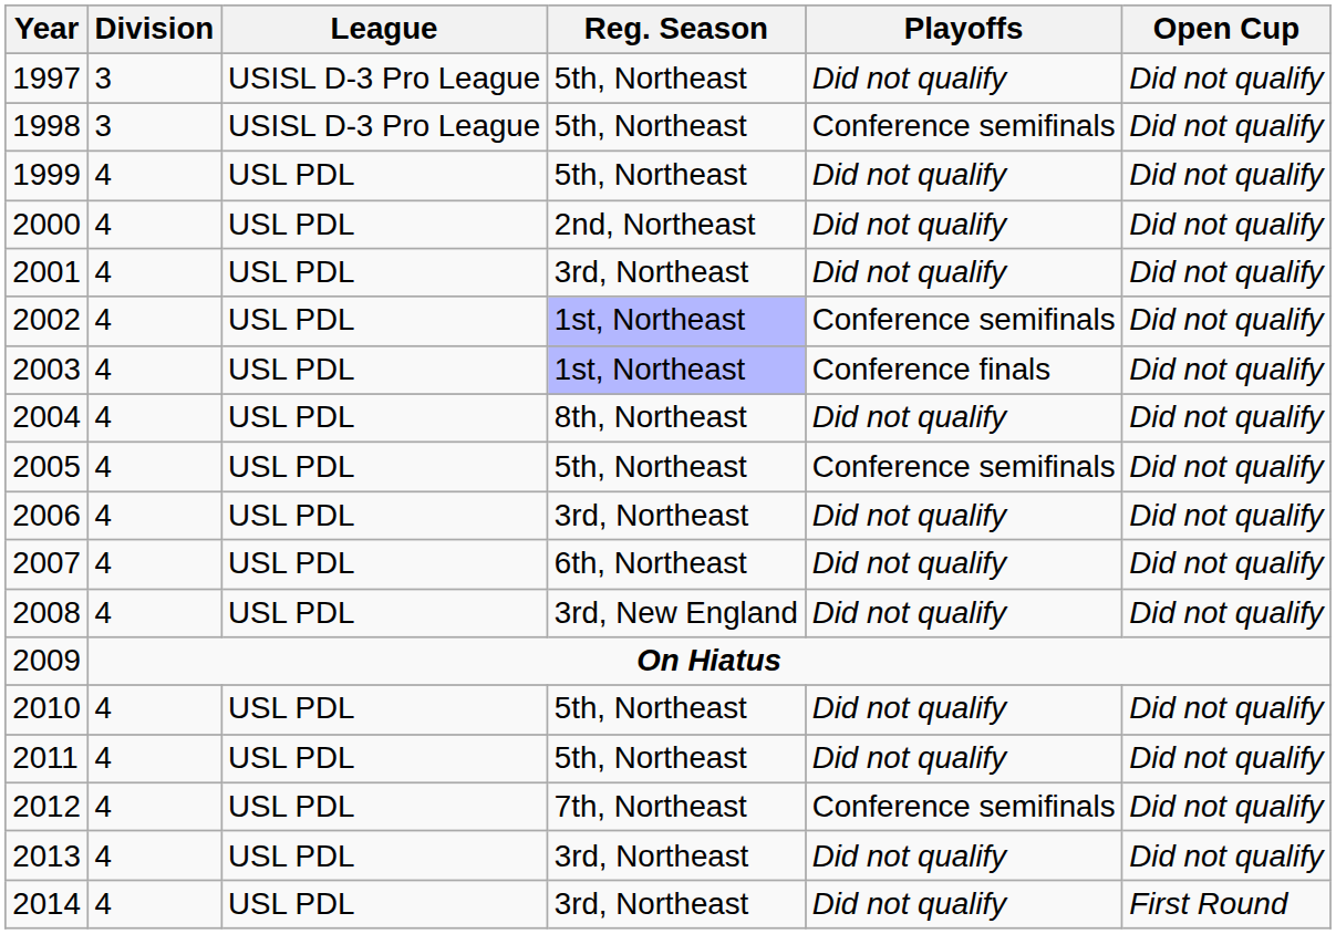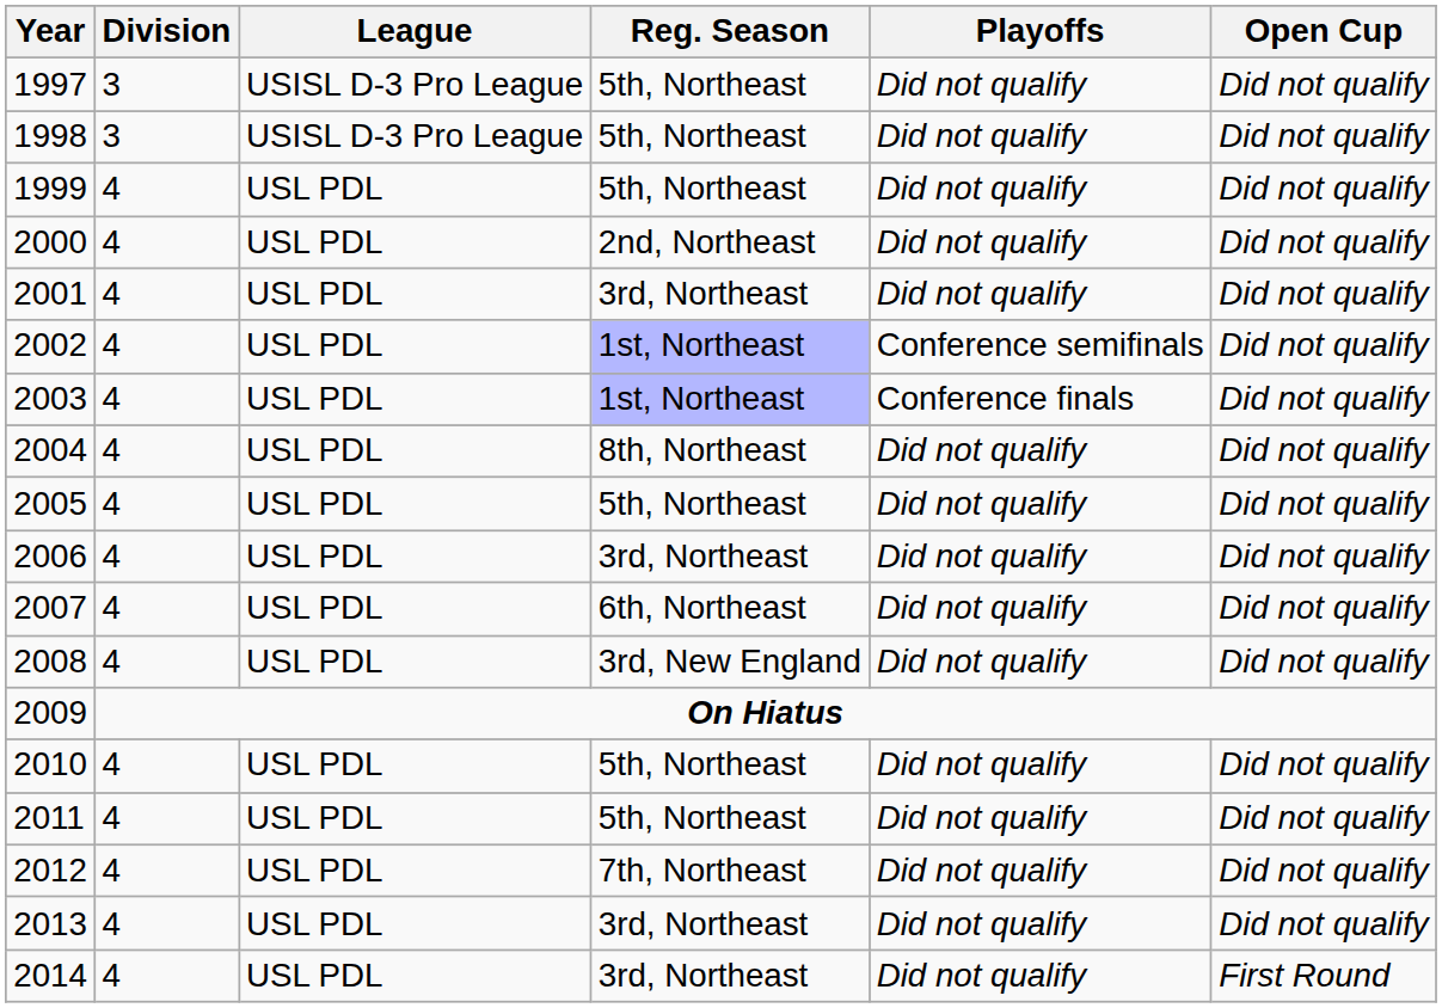1998 | Playoffs: Conference semifinals -> Did not qualify
2005 | Playoffs: Conference semifinals -> Did not qualify
2012 | Playoffs: Conference semifinals -> Did not qualify
